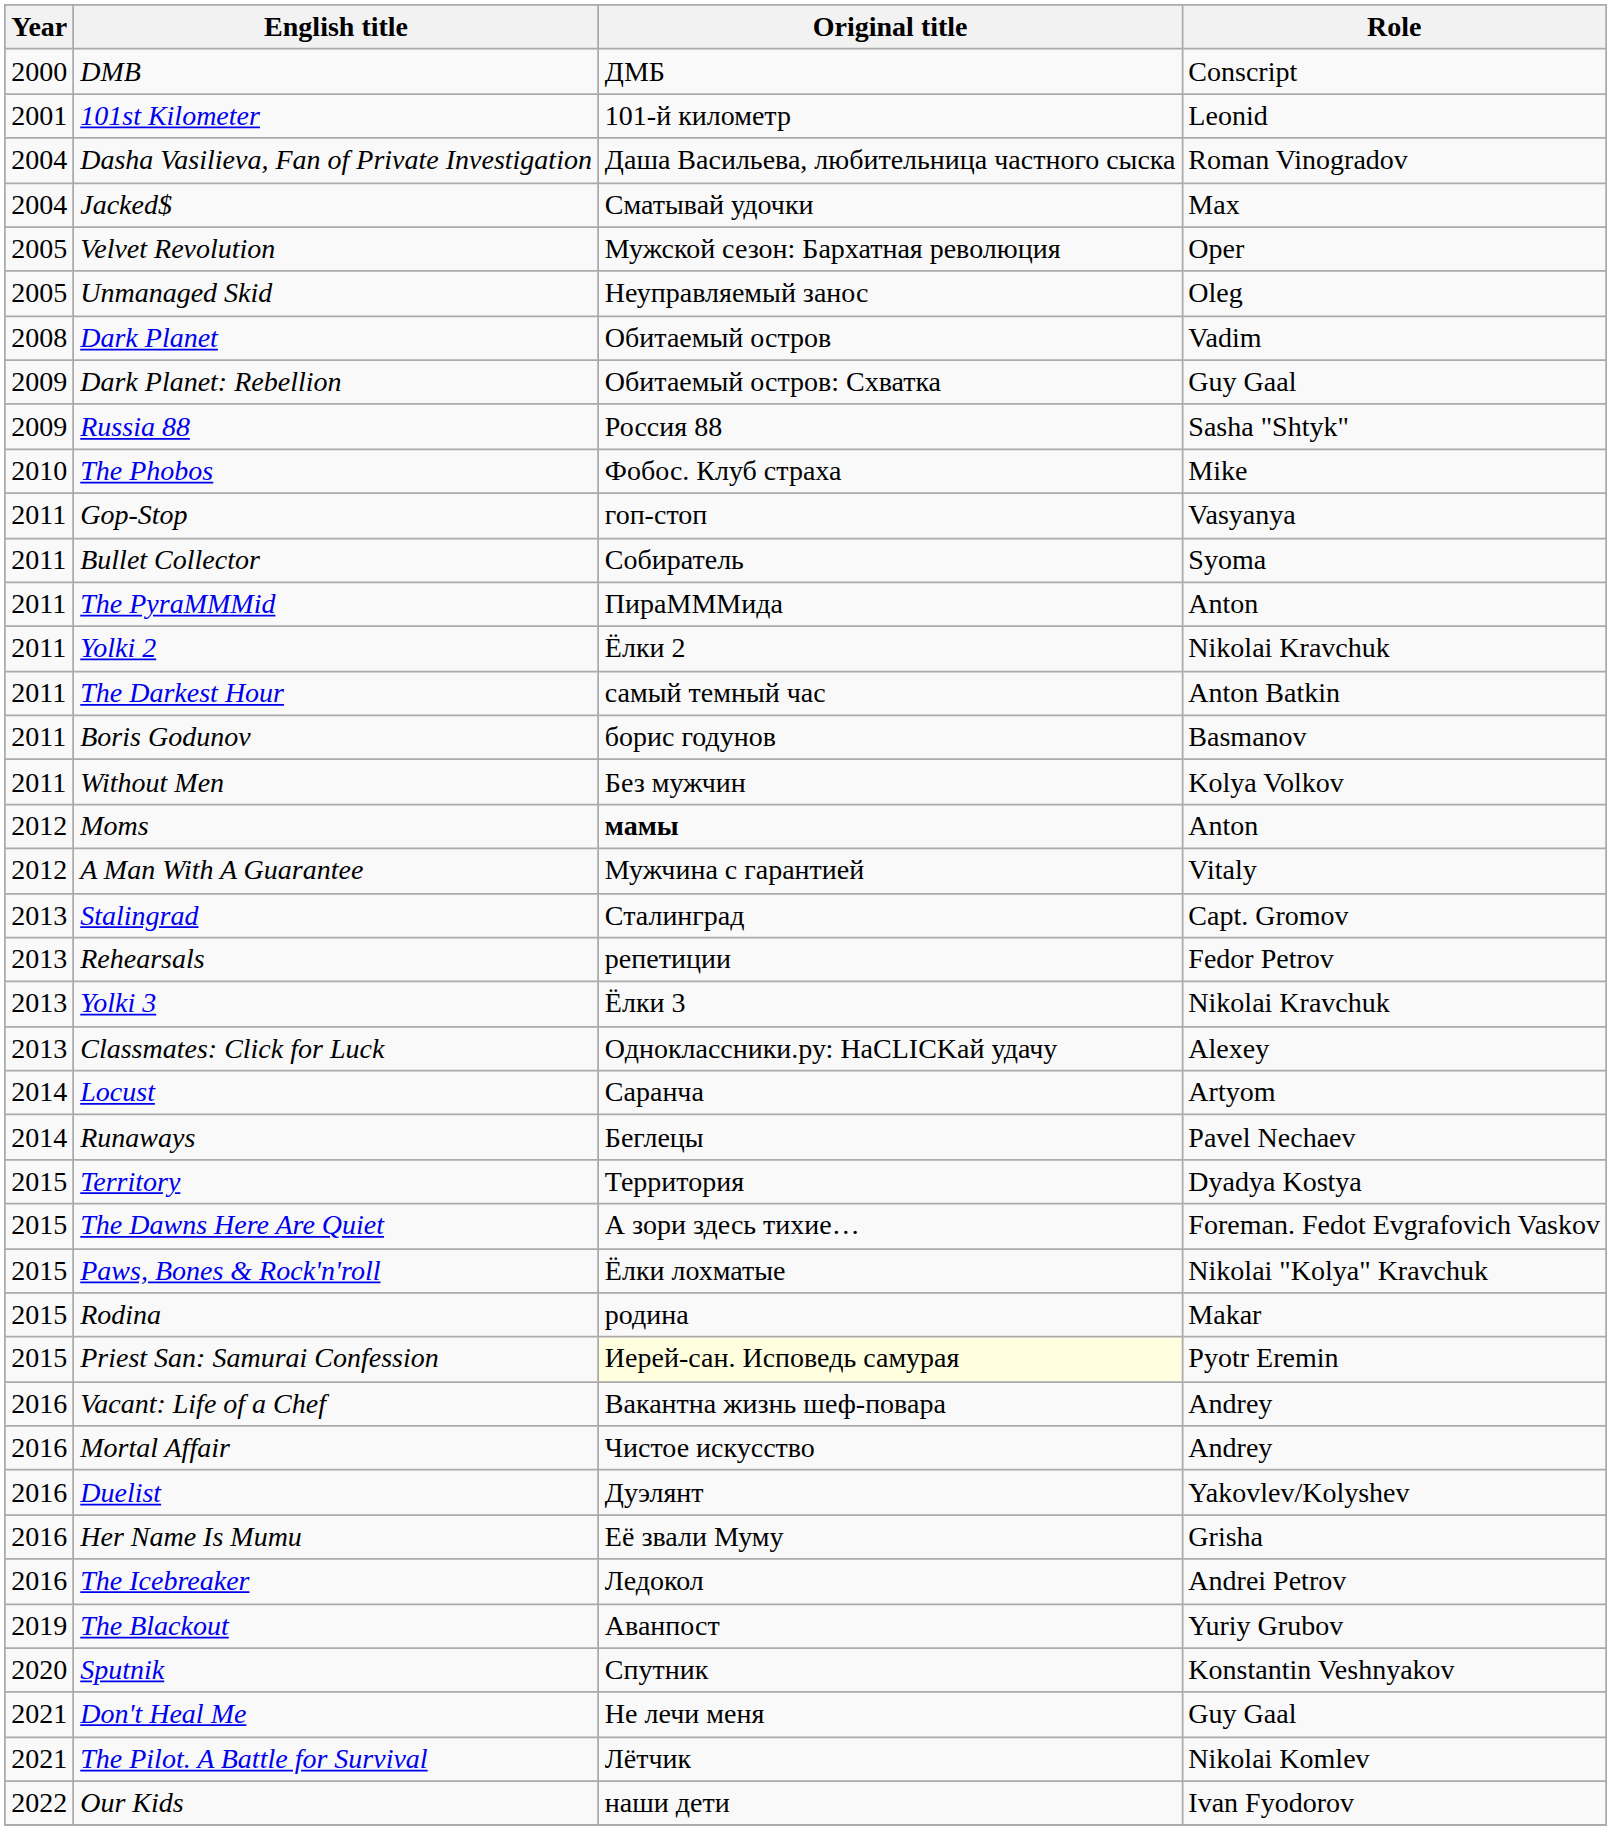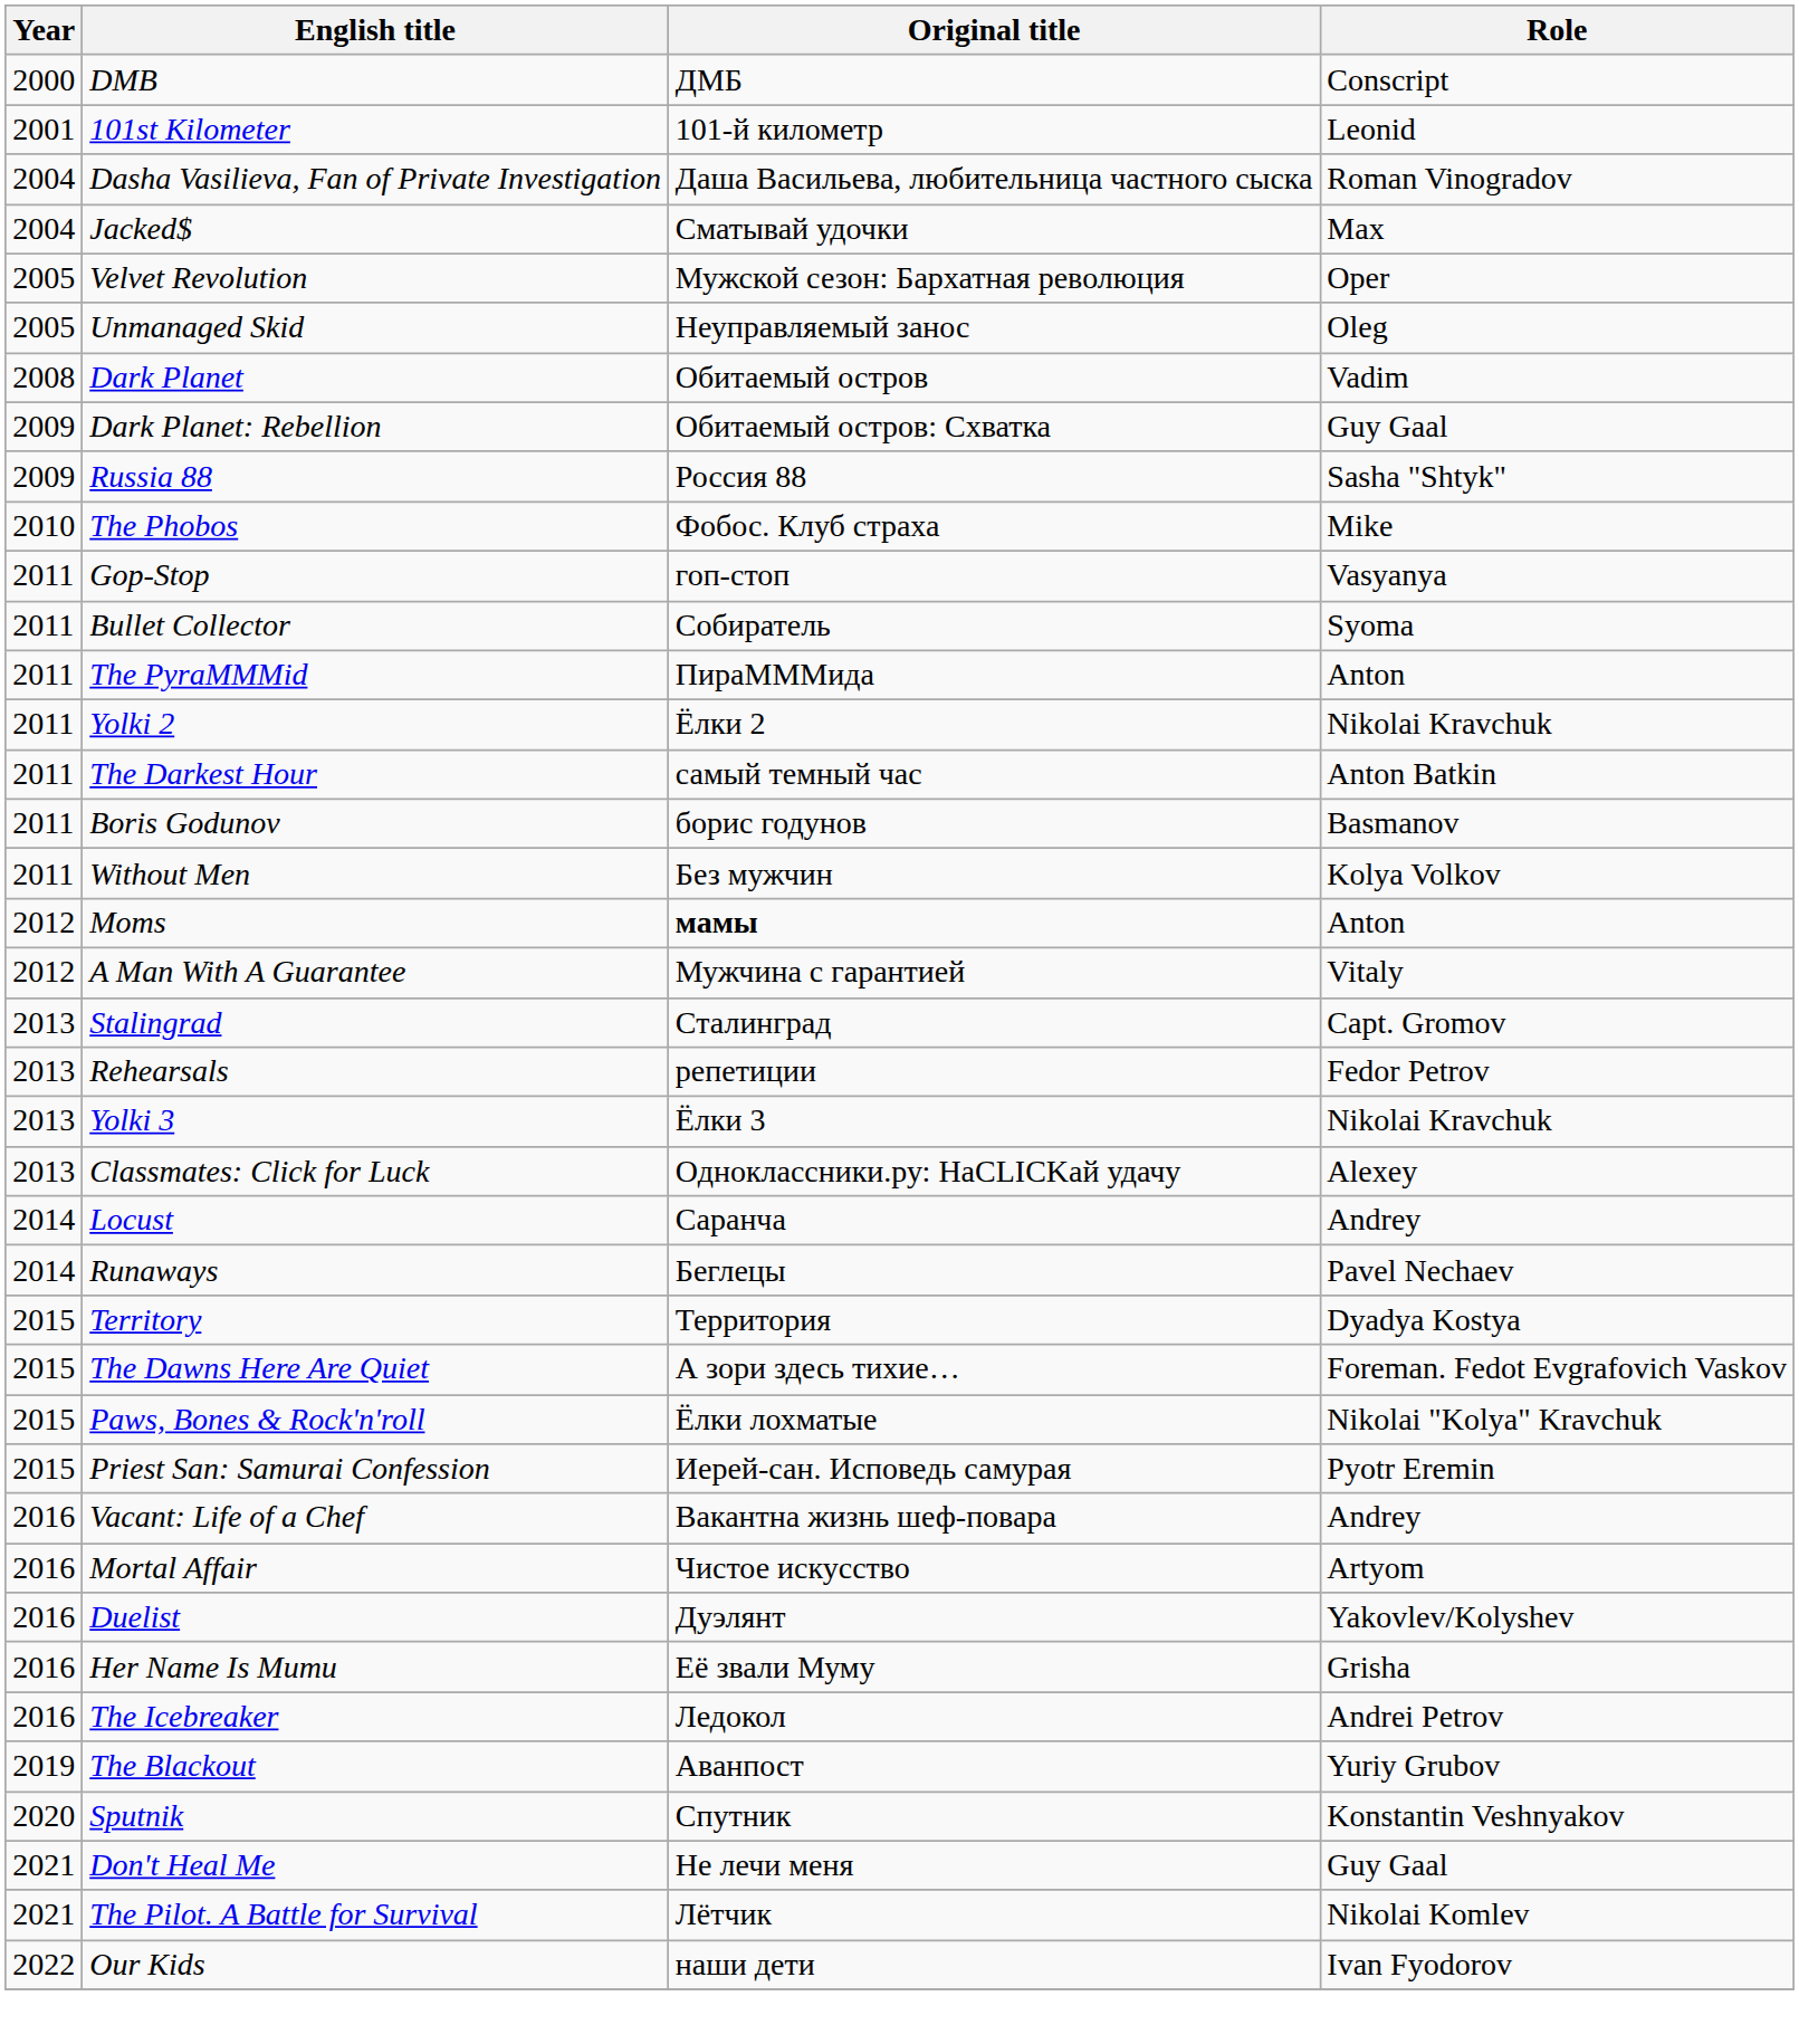Locust | Role: Artyom -> Andrey
- row: 2015 | Rodina | родина | Makar
Priest San: Samurai Confession | Original title: lightyellow background -> no background
Mortal Affair | Role: Andrey -> Artyom
